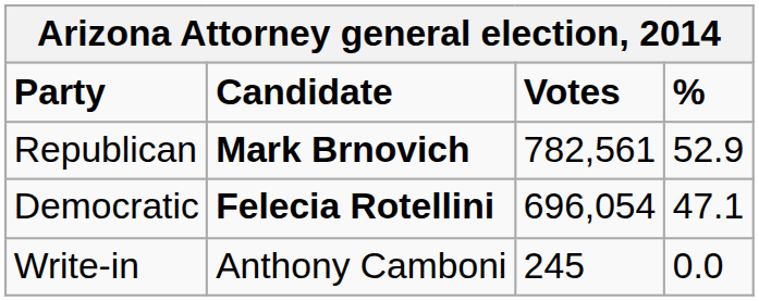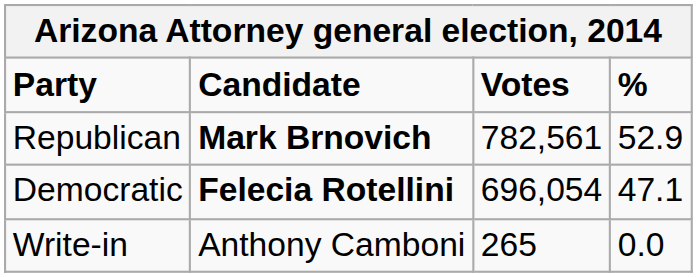Write-in | Votes: 245 -> 265
